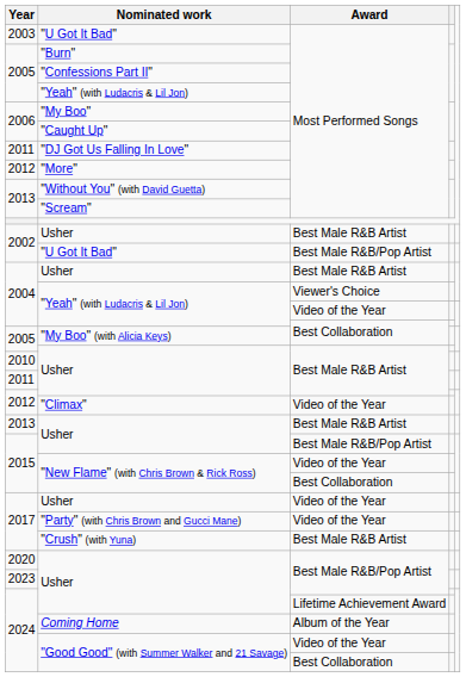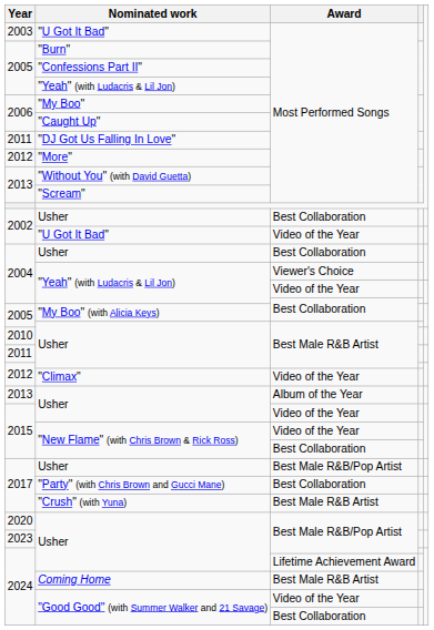2002 / Usher | Award: Best Male R&B Artist -> Best Collaboration
2002 / "U Got It Bad" | Award: Best Male R&B/Pop Artist -> Video of the Year
2004 / Usher | Award: Best Male R&B Artist -> Best Collaboration
2013 / Usher | Award: Best Male R&B Artist -> Album of the Year
2015 / Usher | Award: Best Male R&B/Pop Artist -> Video of the Year
2017 / Usher | Award: Video of the Year -> Best Male R&B/Pop Artist
"Party" (with Chris Brown and Gucci Mane) | Award: Video of the Year -> Best Collaboration
Coming Home | Award: Album of the Year -> Best Male R&B Artist
